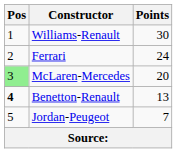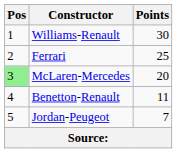Ferrari | Points: 24 -> 25
Benetton-Renault | Pos: bold -> normal
Benetton-Renault | Points: 13 -> 11
